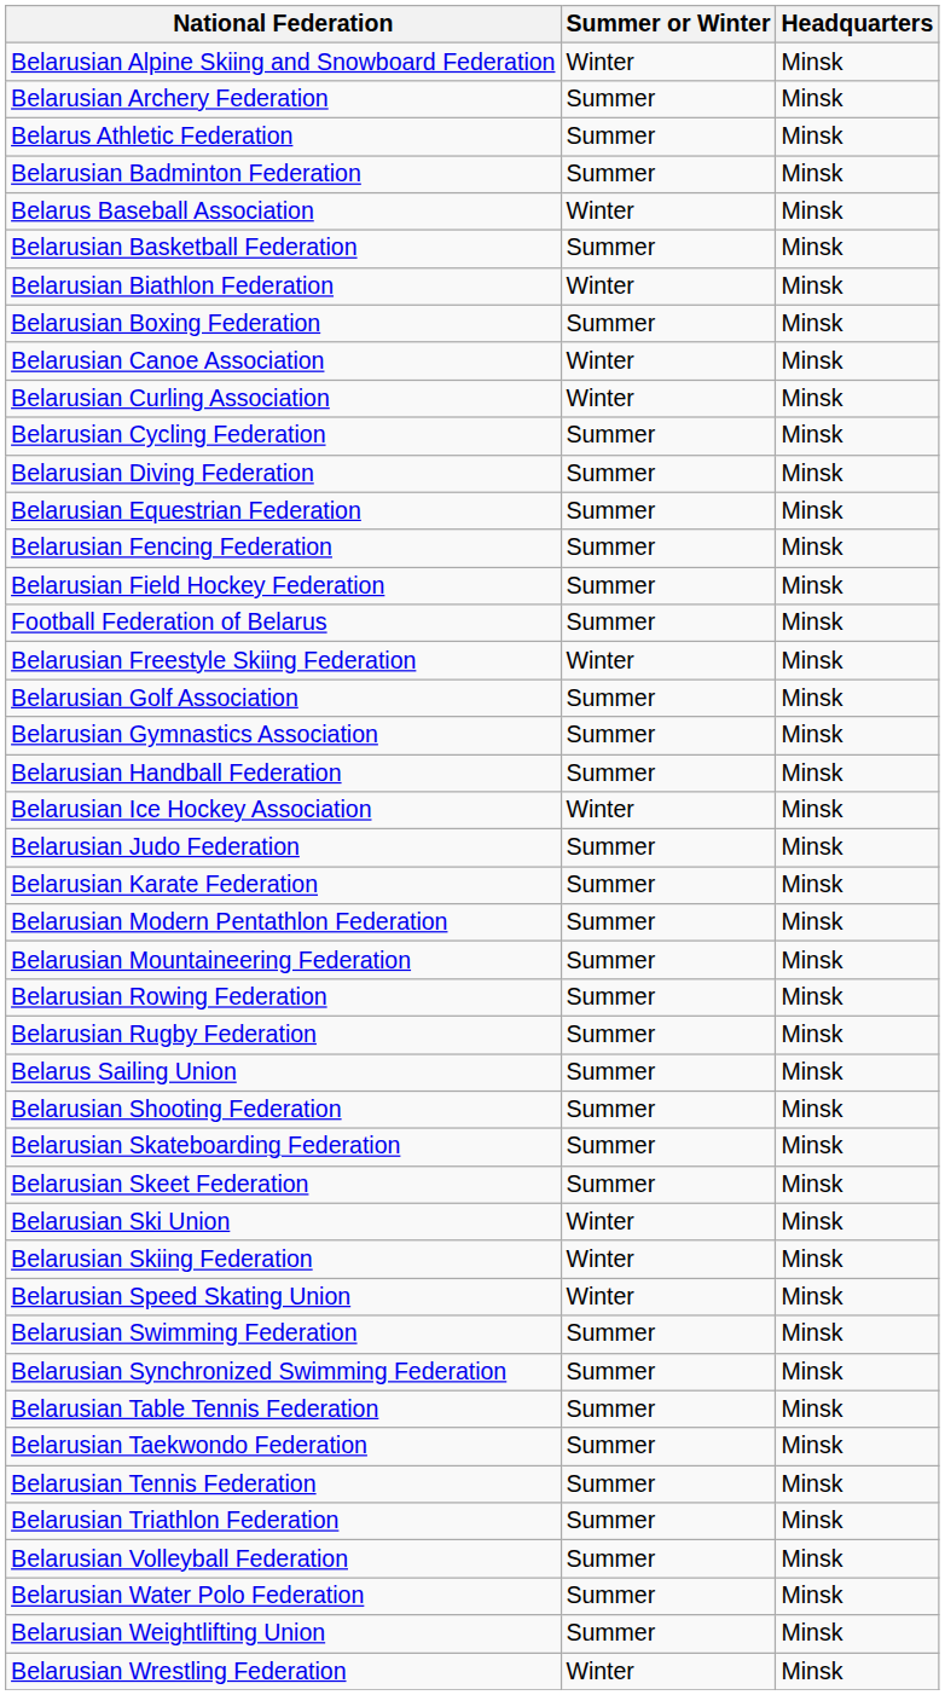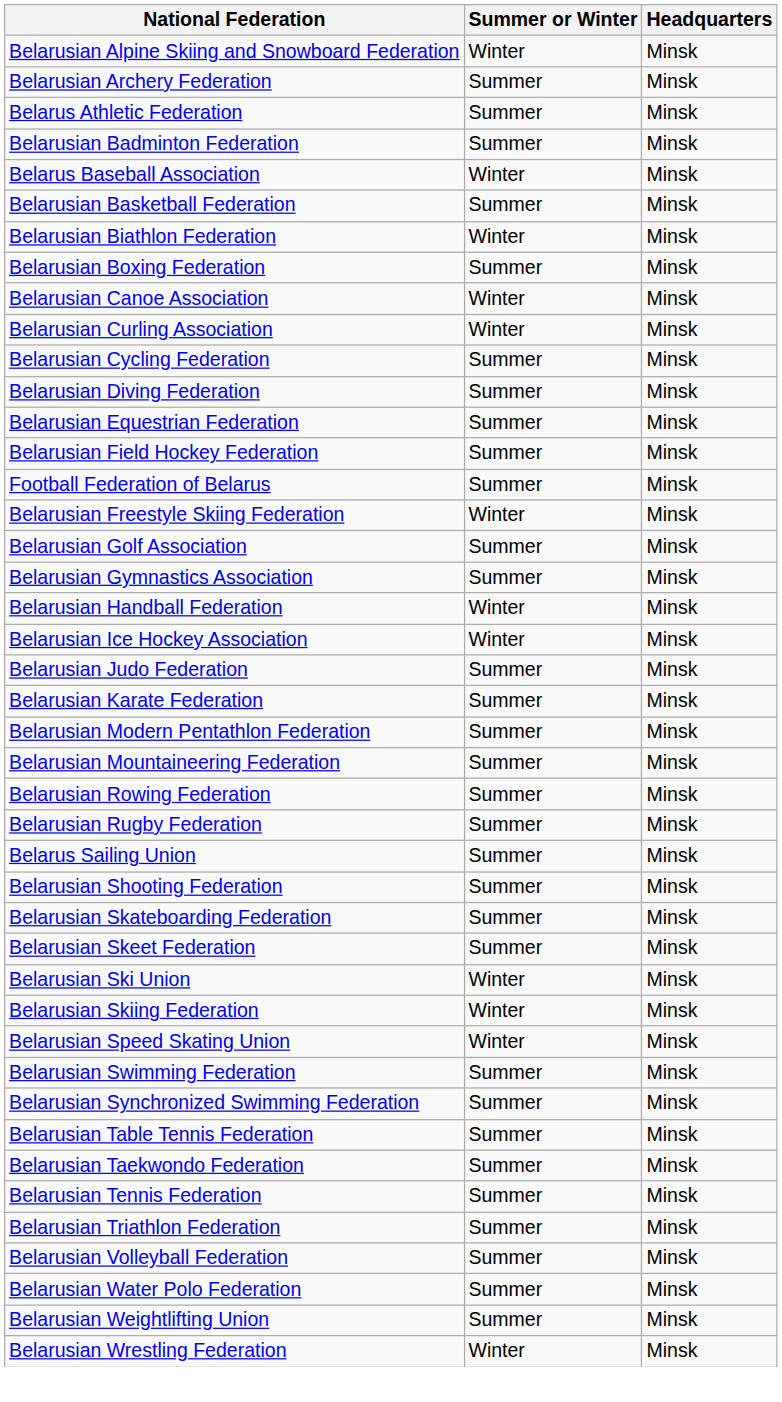- row: Belarusian Fencing Federation | Summer | Minsk
Belarusian Handball Federation | Summer or Winter: Summer -> Winter
